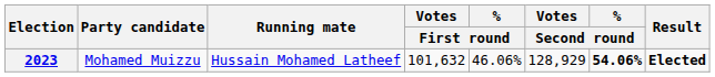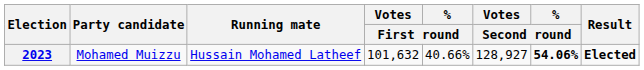2023 | % / First round: 46.06% -> 40.66%
2023 | Votes / Second round: 128,929 -> 128,927
